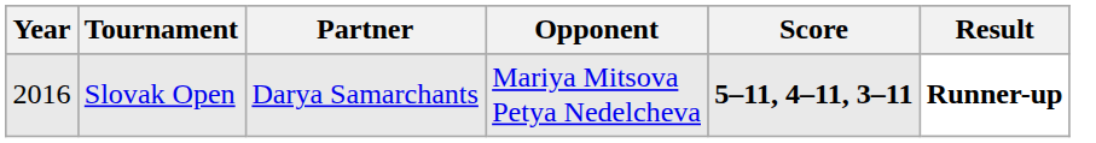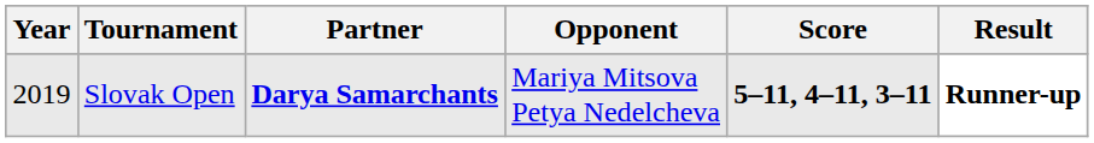Slovak Open | Year: 2016 -> 2019
Slovak Open | Partner: normal -> bold
